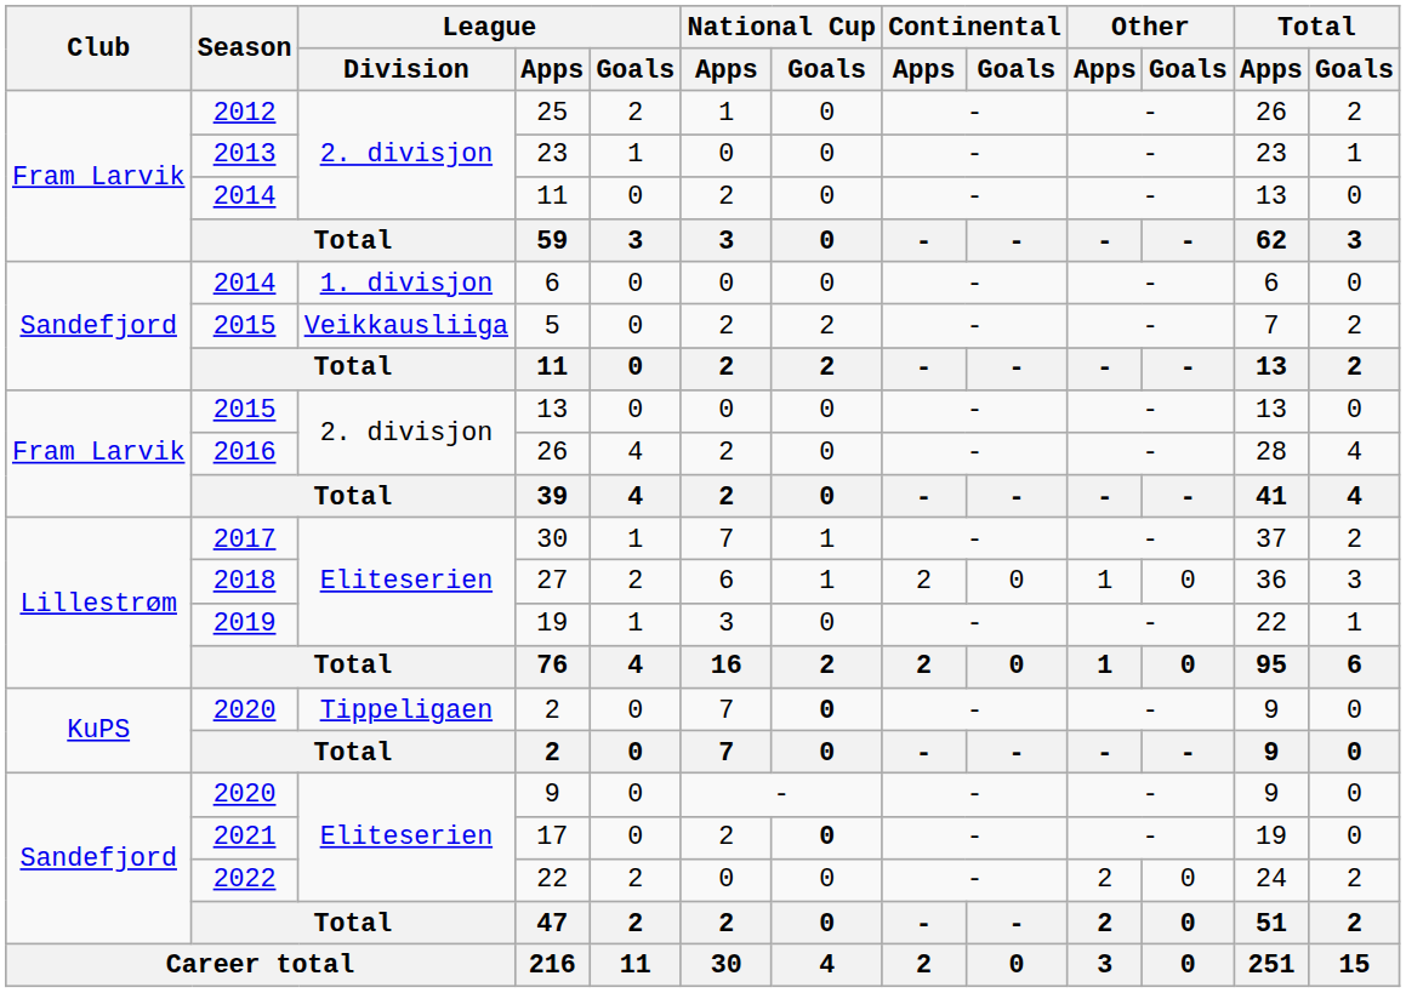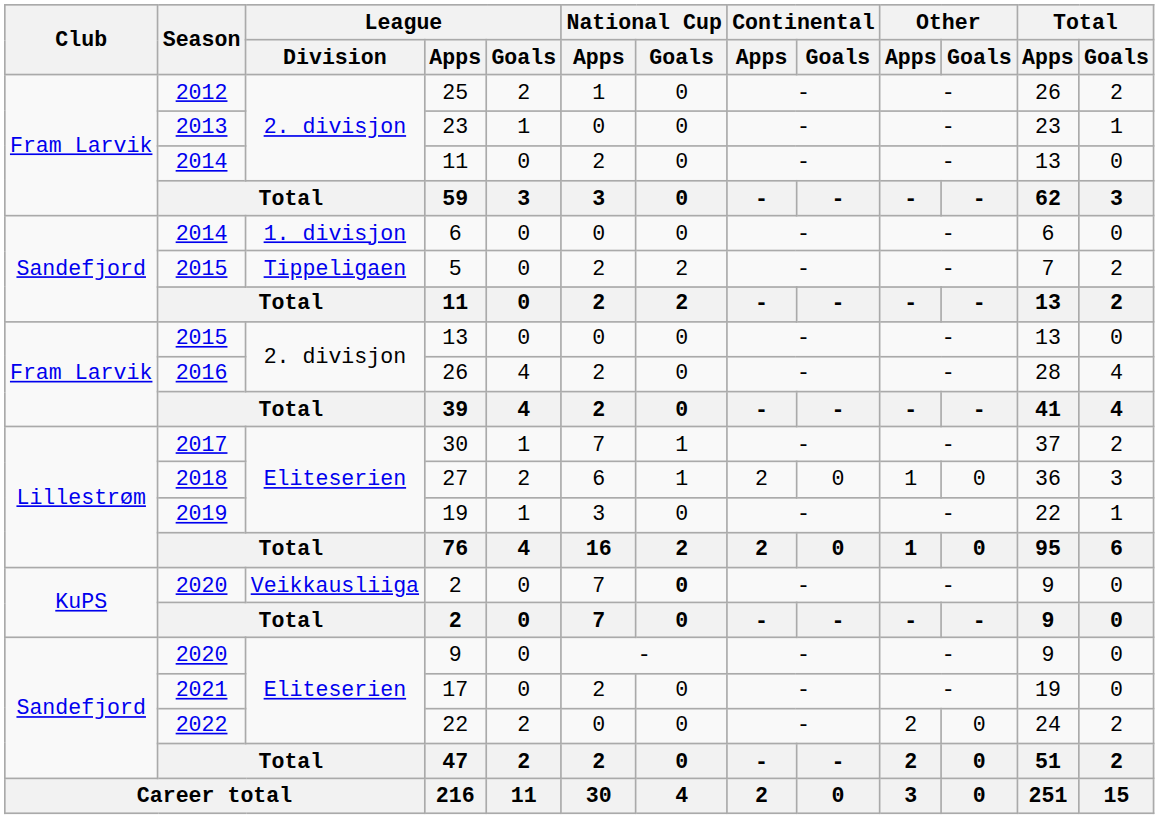5 | League / Division: Veikkausliiga -> Tippeligaen
2020 / 2 | League / Division: Tippeligaen -> Veikkausliiga
17 | National Cup / Goals: bold -> normal
